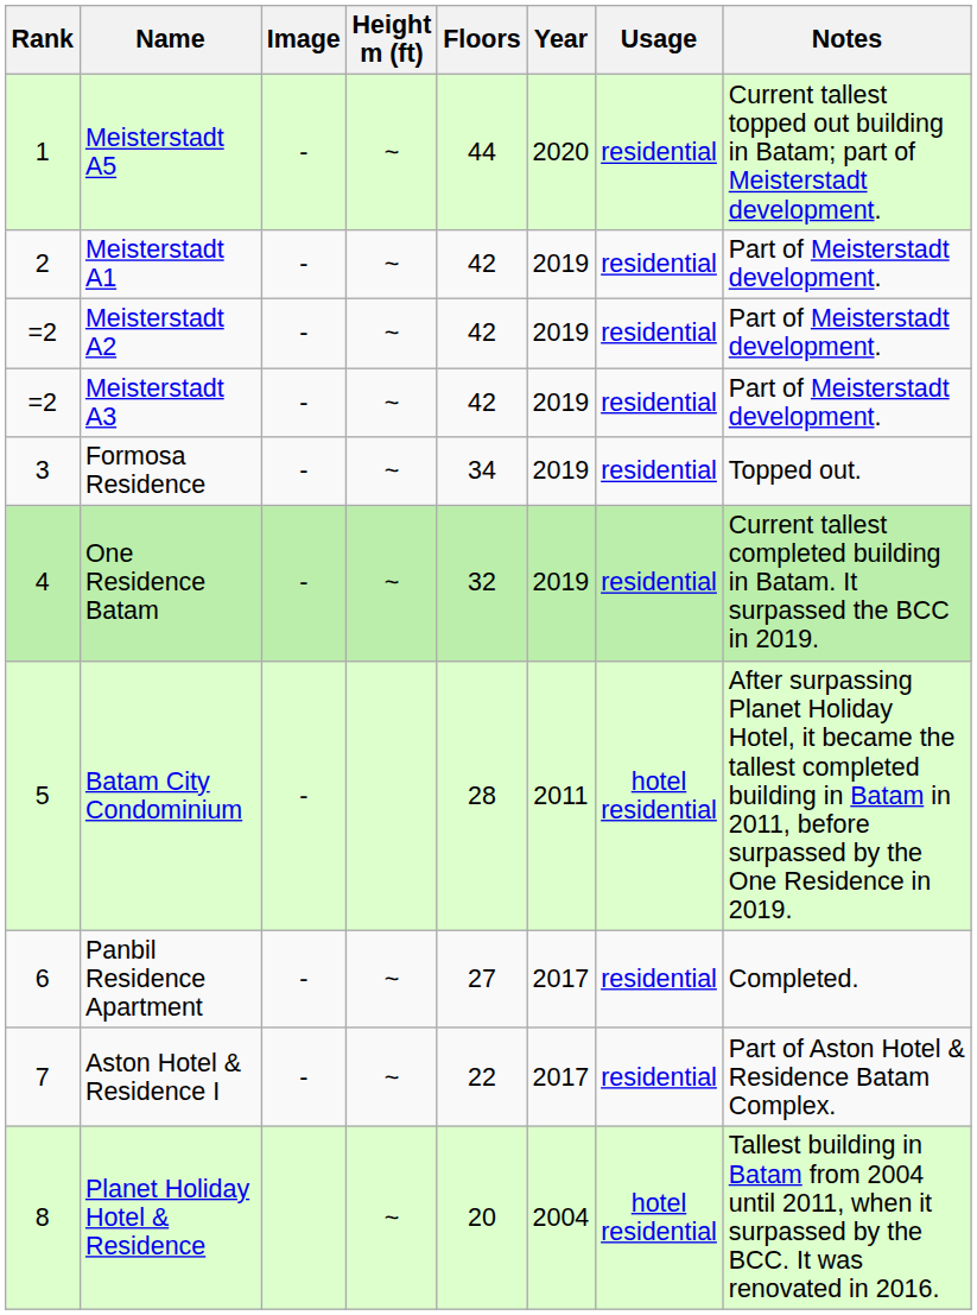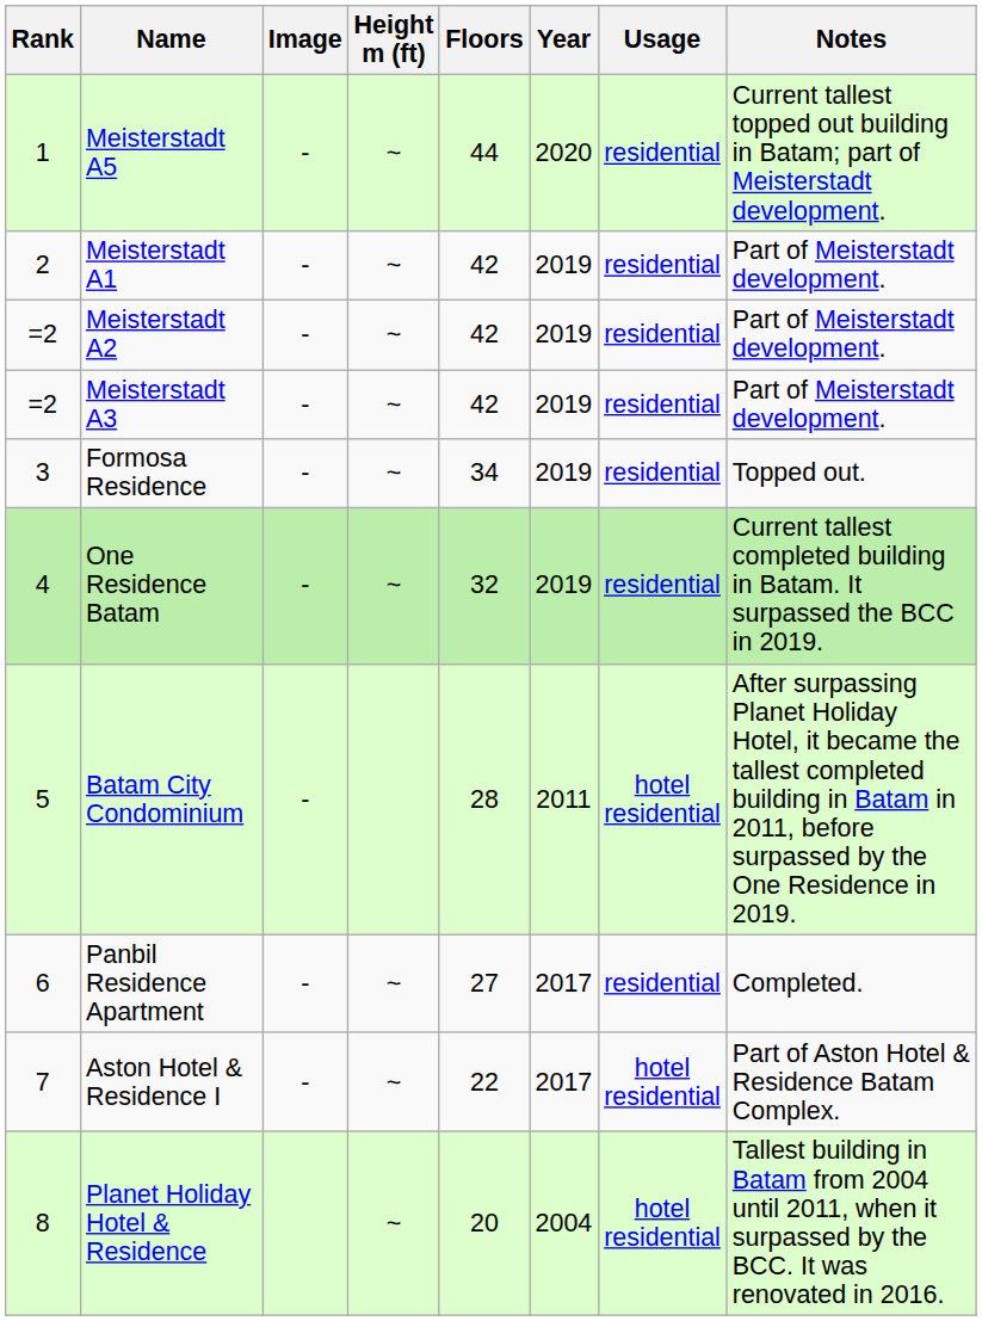Aston Hotel & Residence I | Usage: residential -> hotel residential
